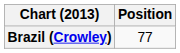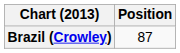Brazil (Crowley) | Position: 77 -> 87
